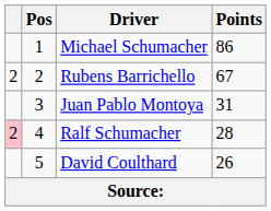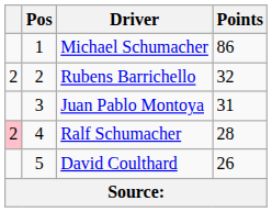Rubens Barrichello | Points: 67 -> 32
